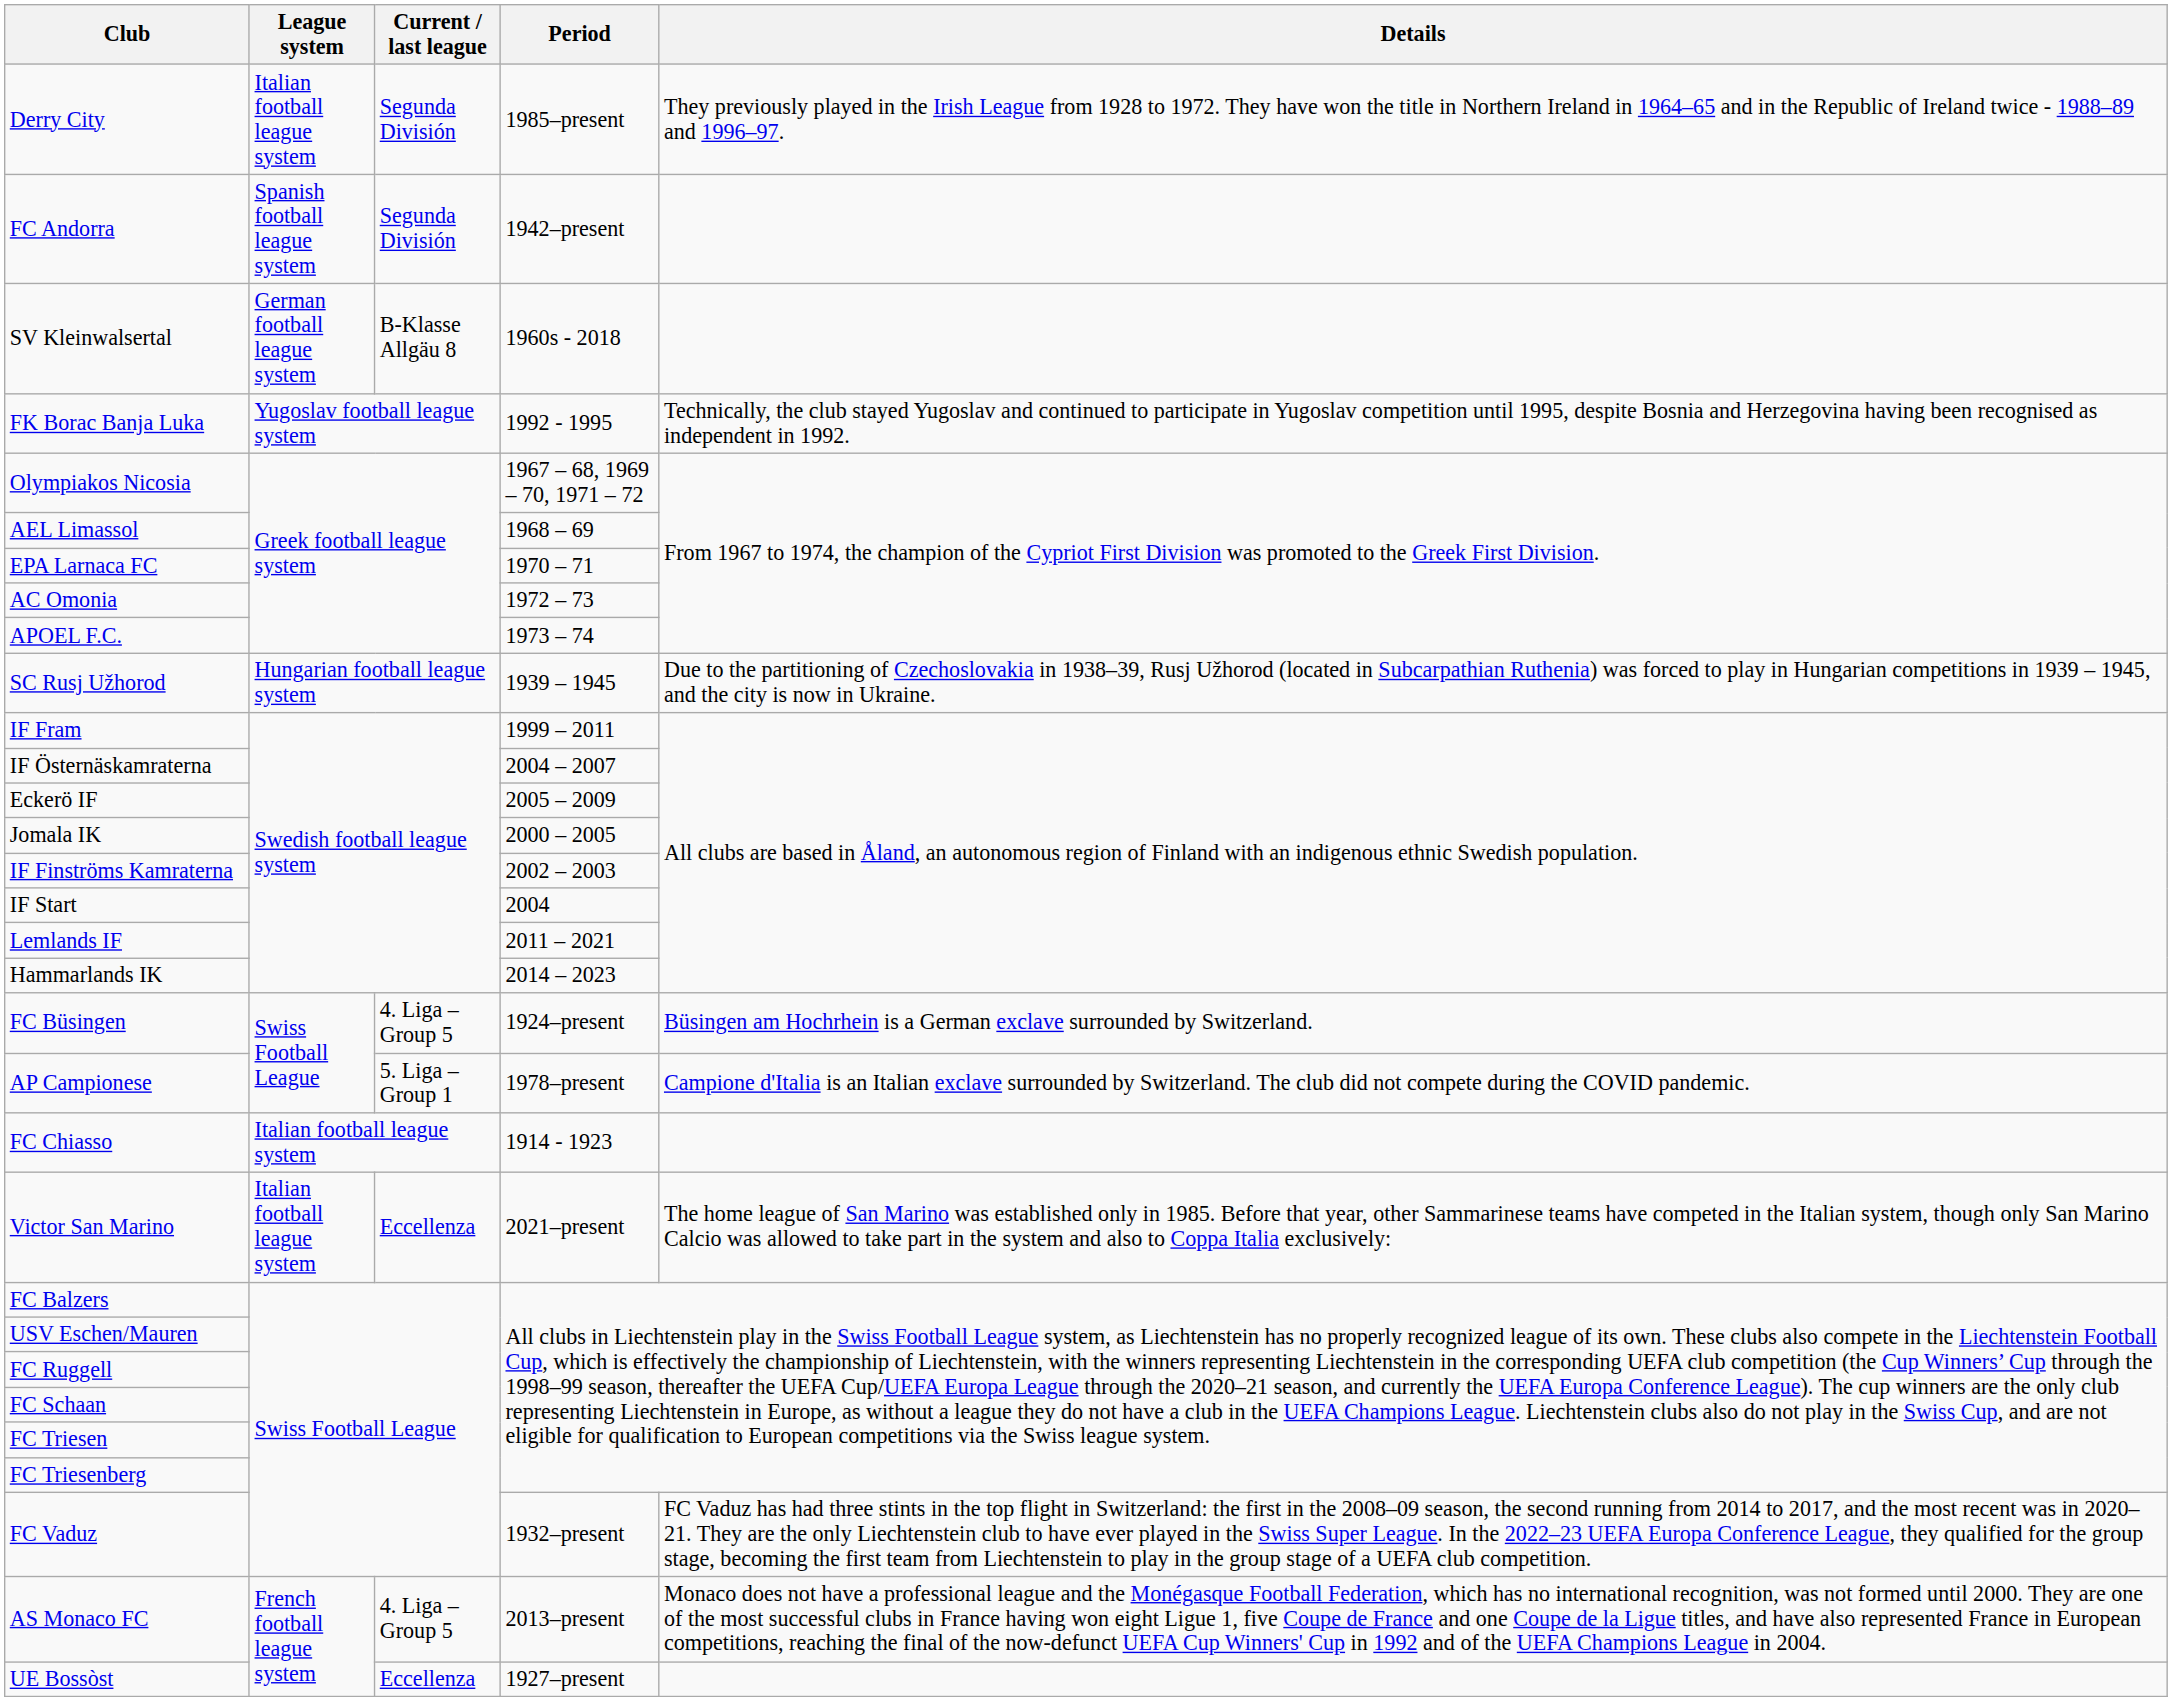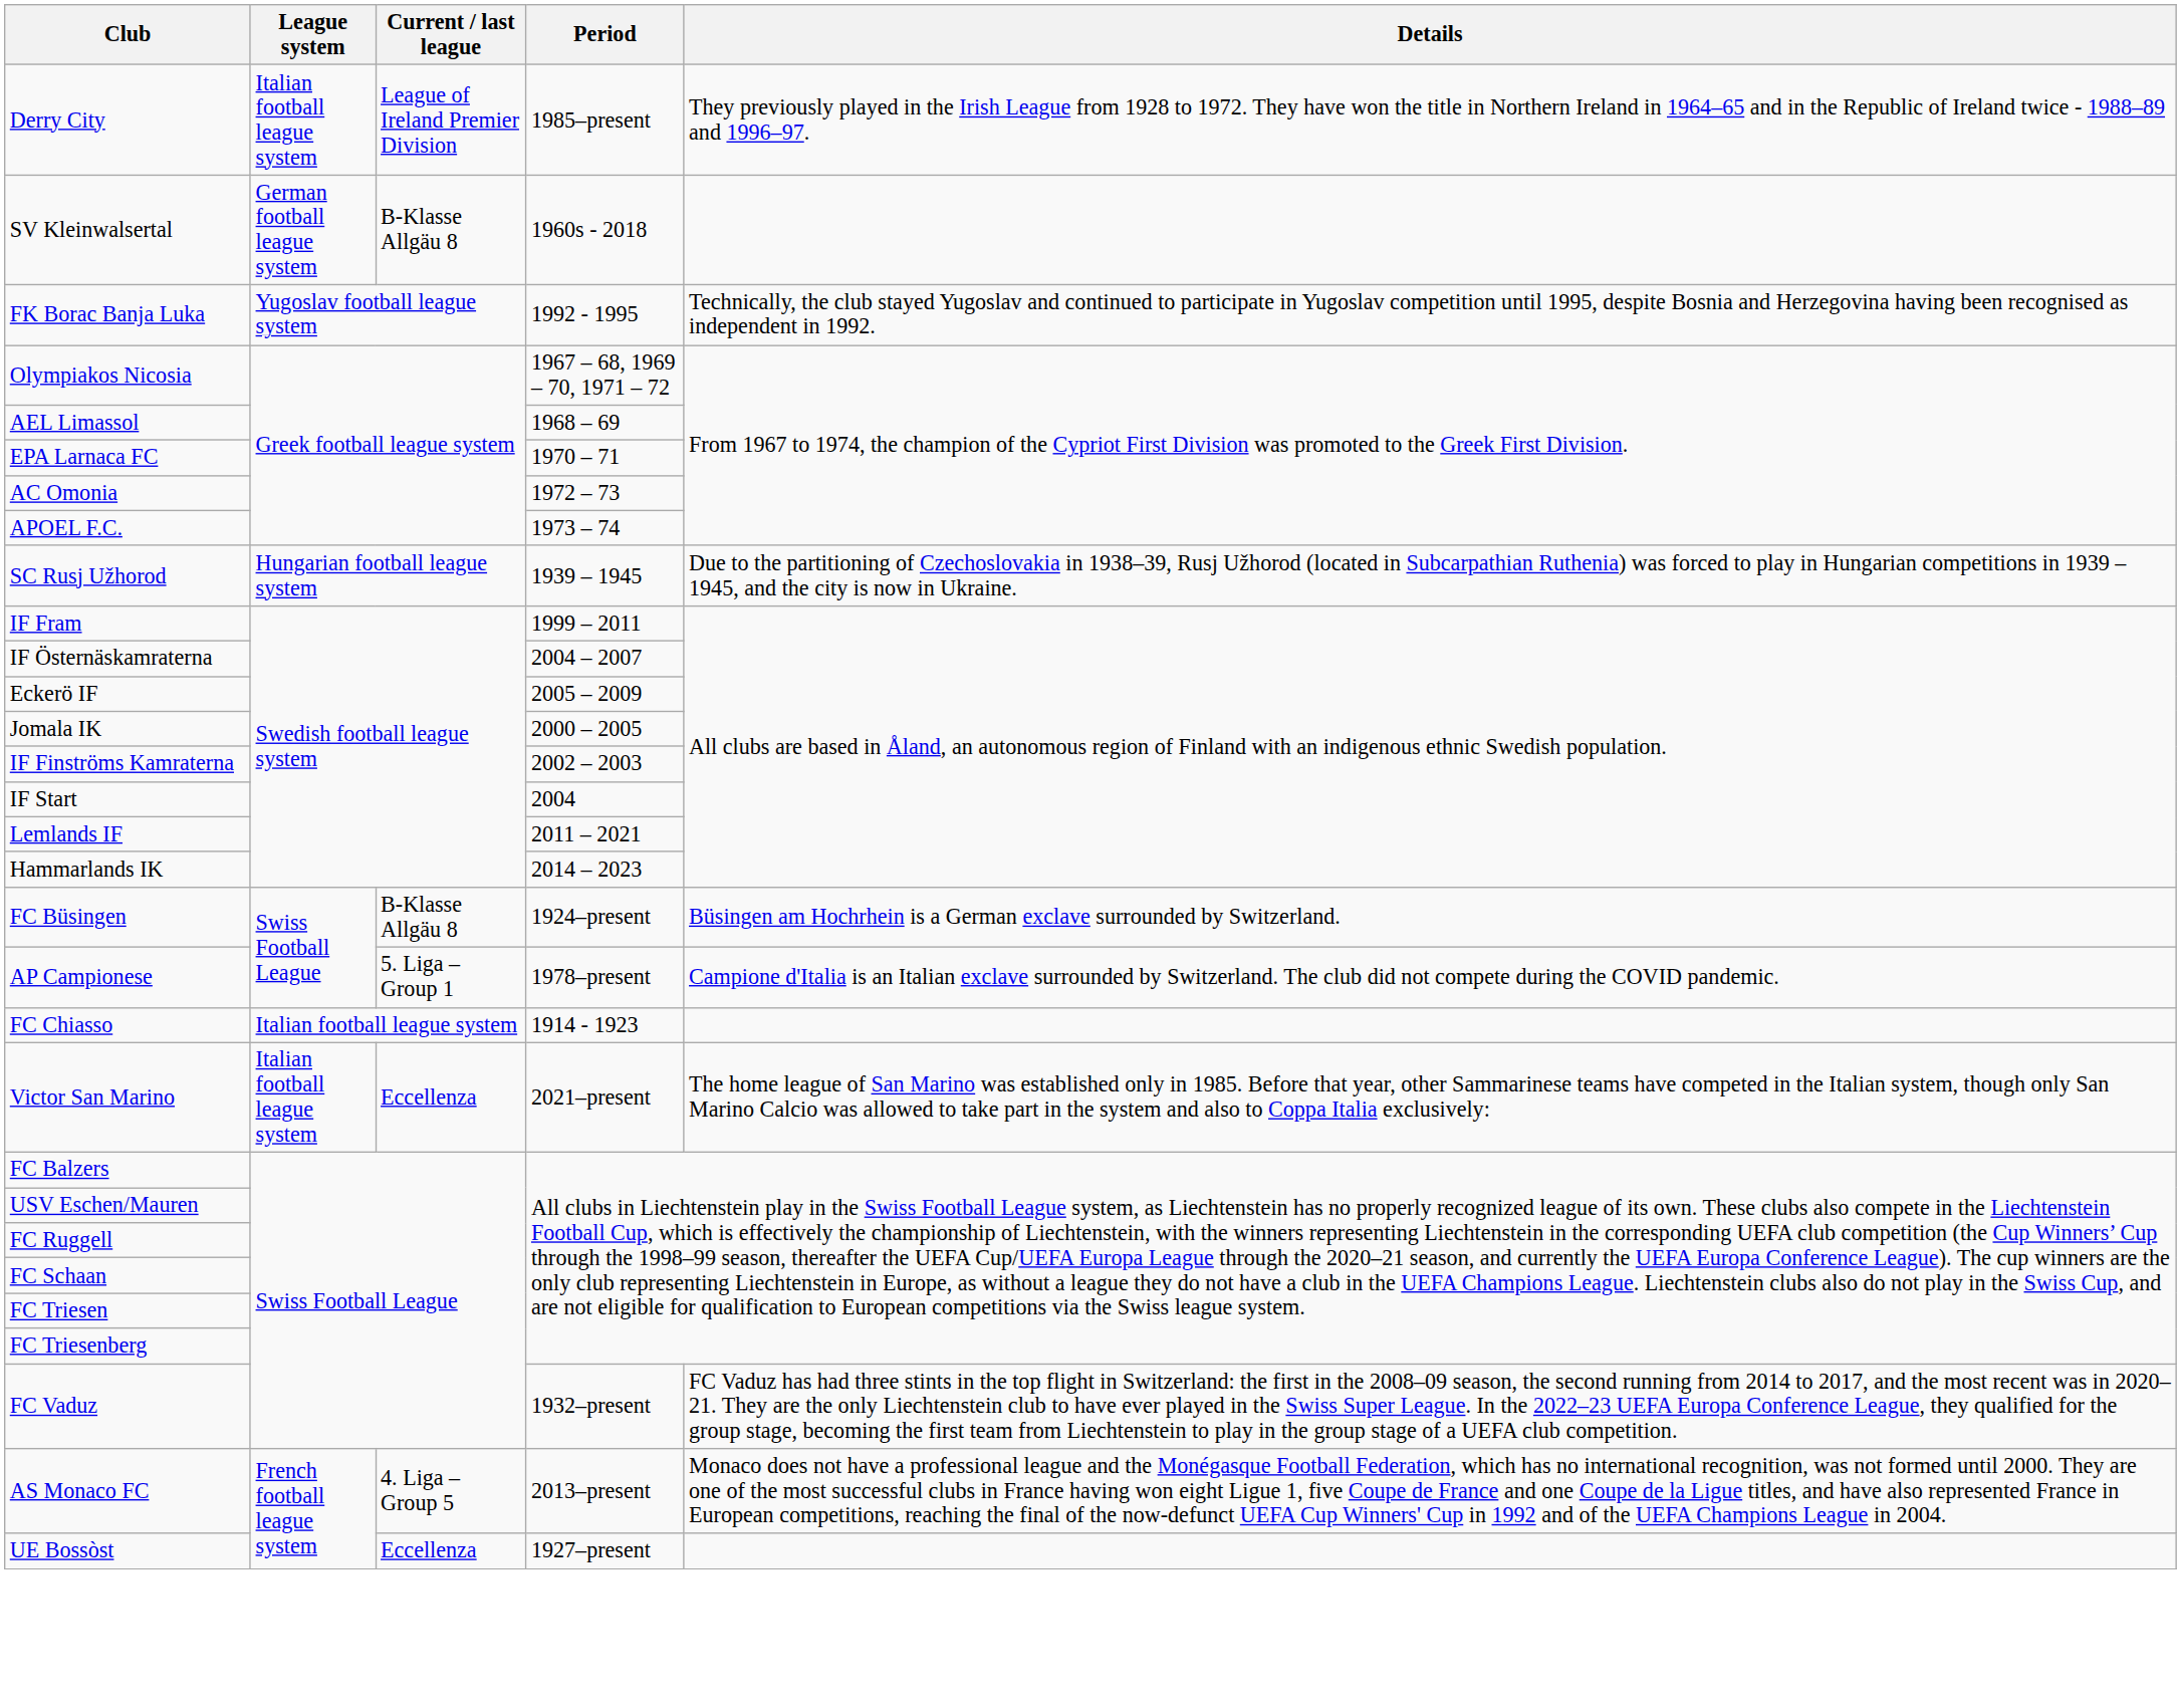Derry City | Current / last league: Segunda División -> League of Ireland Premier Division
- row: FC Andorra | Spanish football league system | Segunda División | 1942–present
FC Büsingen | Current / last league: 4. Liga – Group 5 -> B-Klasse Allgäu 8
